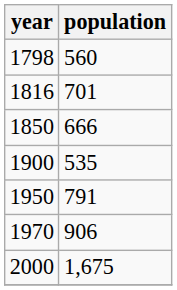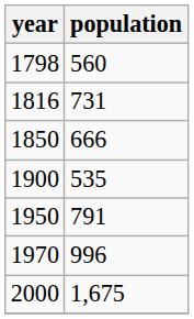1816 | population: 701 -> 731
1970 | population: 906 -> 996
